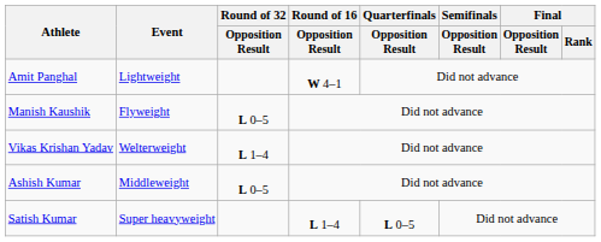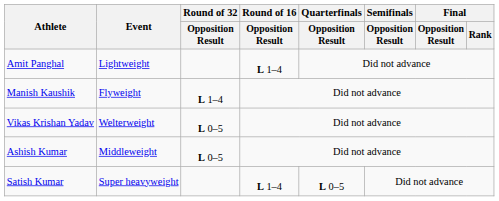Amit Panghal | Round of 16 / Opposition Result: W 4–1 -> L 1–4
Manish Kaushik | Round of 32 / Opposition Result: L 0–5 -> L 1–4
Vikas Krishan Yadav | Round of 32 / Opposition Result: L 1–4 -> L 0–5
